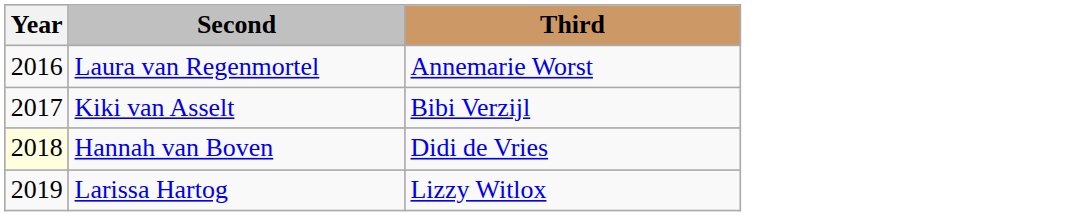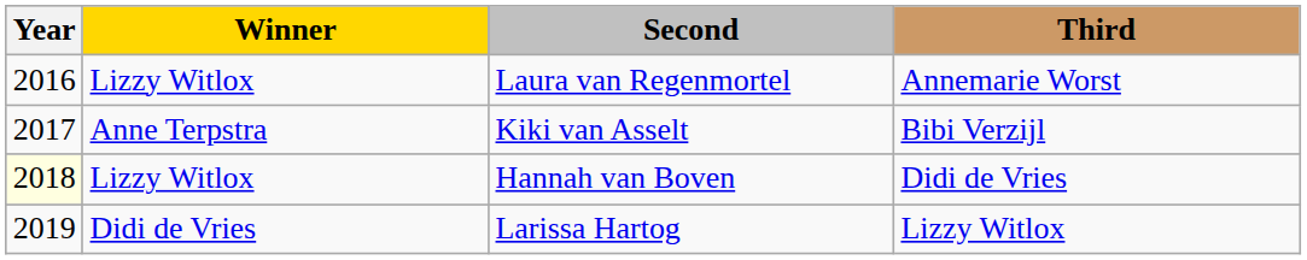+ column: Winner | Lizzy Witlox | Anne Terpstra | Lizzy Witlox | Didi de Vries
